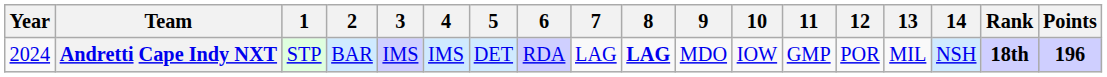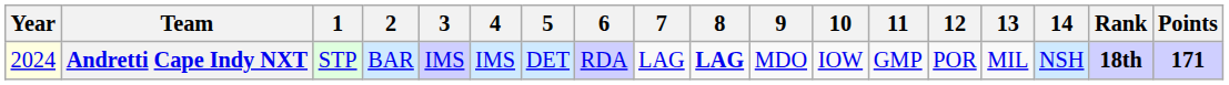Andretti Cape Indy NXT | Year: no background -> lightyellow background
Andretti Cape Indy NXT | Points: 196 -> 171
